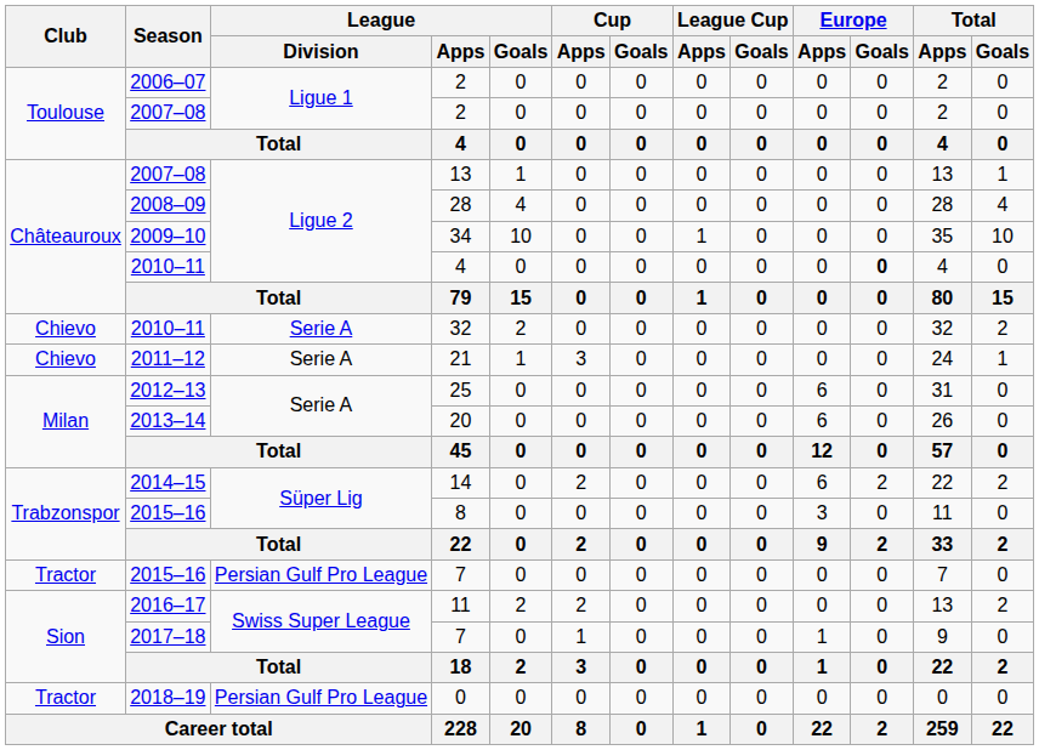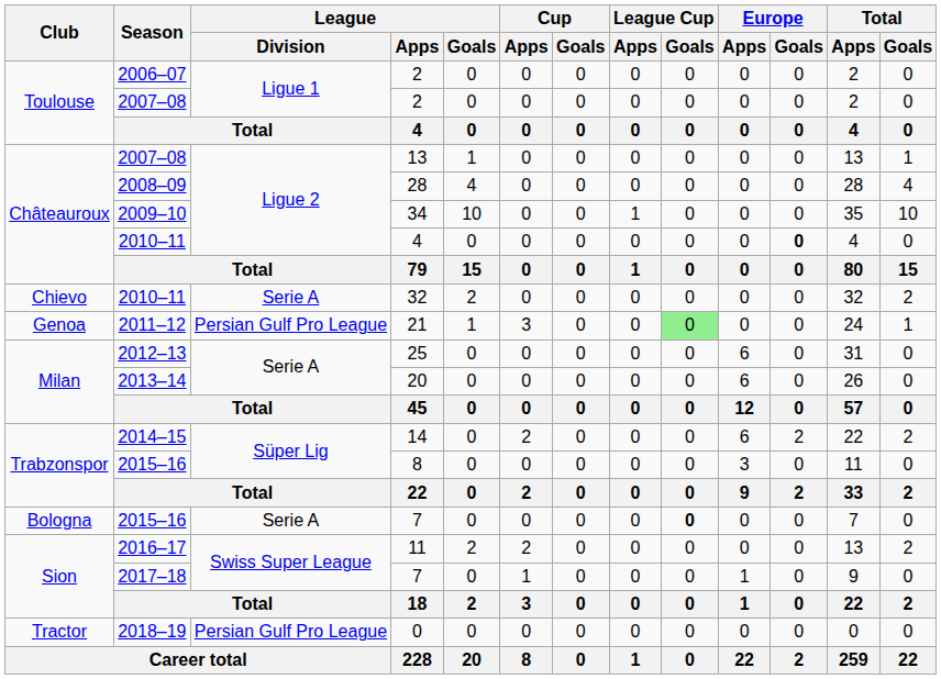21 | Club: Chievo -> Genoa
21 | League / Division: Serie A -> Persian Gulf Pro League
21 | League Cup / Goals: no background -> lightgreen background
2015–16 / 7 | Club: Tractor -> Bologna
2015–16 / 7 | League / Division: Persian Gulf Pro League -> Serie A
2015–16 / 7 | League Cup / Goals: normal -> bold
